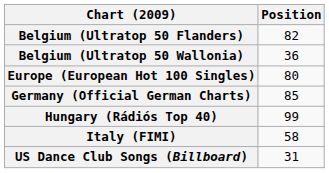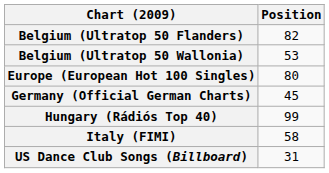Belgium (Ultratop 50 Wallonia) | Position: 36 -> 53
Germany (Official German Charts) | Position: 85 -> 45
